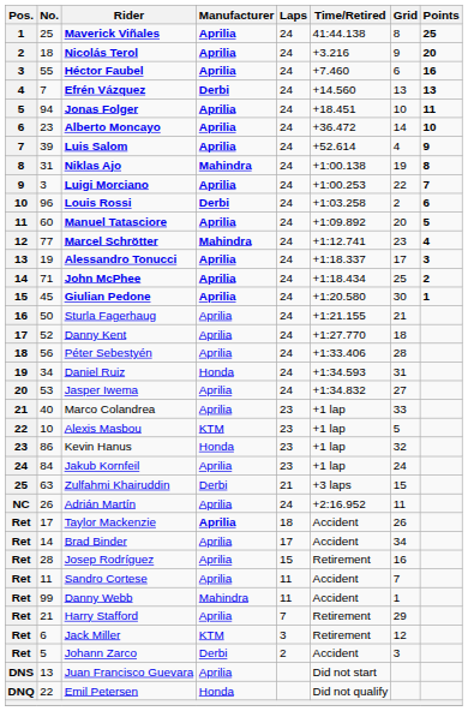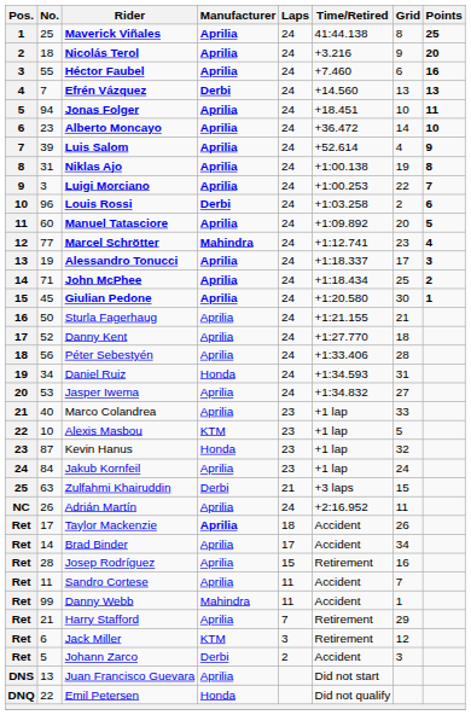Niklas Ajo | Manufacturer: Mahindra -> Aprilia
Kevin Hanus | No.: 86 -> 87
